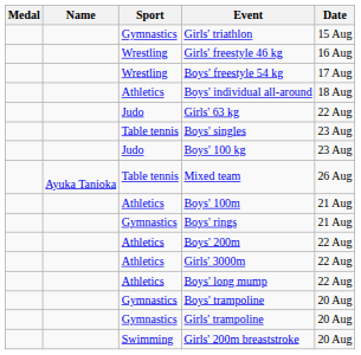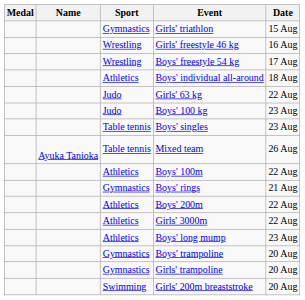rows swapped: Boys' singles <-> Boys' 100 kg
Boys' 100m | Date: 21 Aug -> 22 Aug
Boys' long mump | Date: 22 Aug -> 23 Aug
